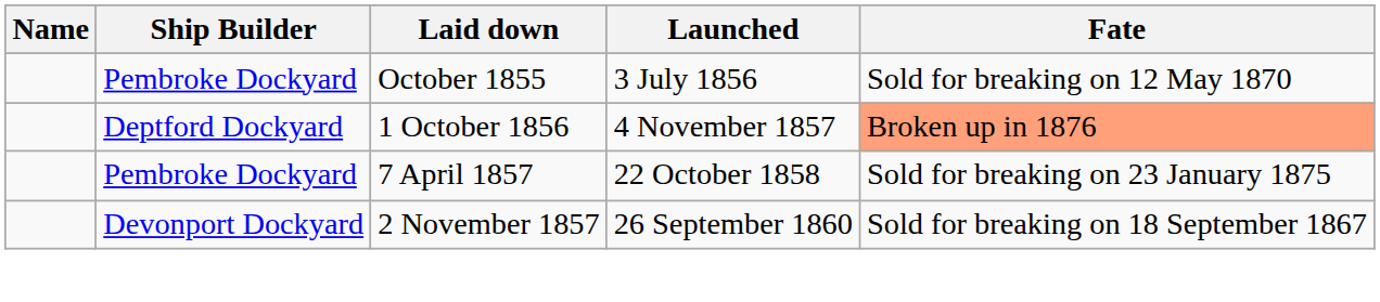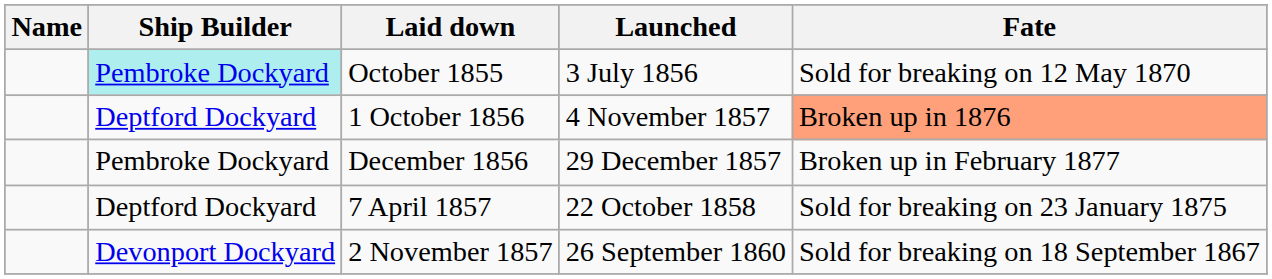October 1855 | Ship Builder: no background -> paleturquoise background
+ row: Pembroke Dockyard | December 1856 | 29 December 1857 | Broken up in February 1877
7 April 1857 | Ship Builder: Pembroke Dockyard -> Deptford Dockyard
